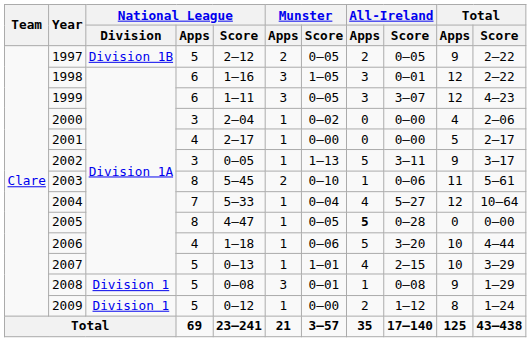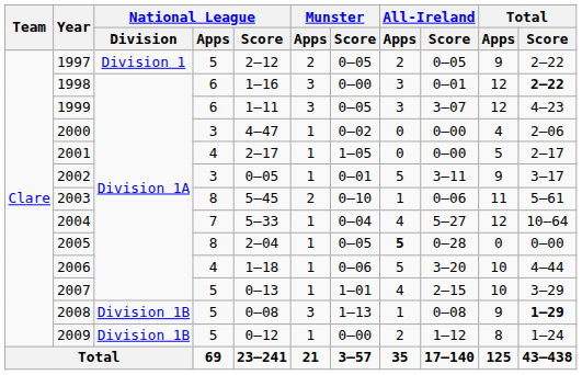1997 | National League / Division: Division 1B -> Division 1
1998 | Munster / Score: 1–05 -> 0–00
1998 | Total / Score: normal -> bold
2000 | National League / Score: 2–04 -> 4–47
2001 | Munster / Score: 0–00 -> 1–05
2002 | Munster / Score: 1–13 -> 0–01
2005 | National League / Score: 4–47 -> 2–04
2008 | National League / Division: Division 1 -> Division 1B
2008 | Munster / Score: 0–01 -> 1–13
2008 | Total / Score: normal -> bold
2009 | National League / Division: Division 1 -> Division 1B
